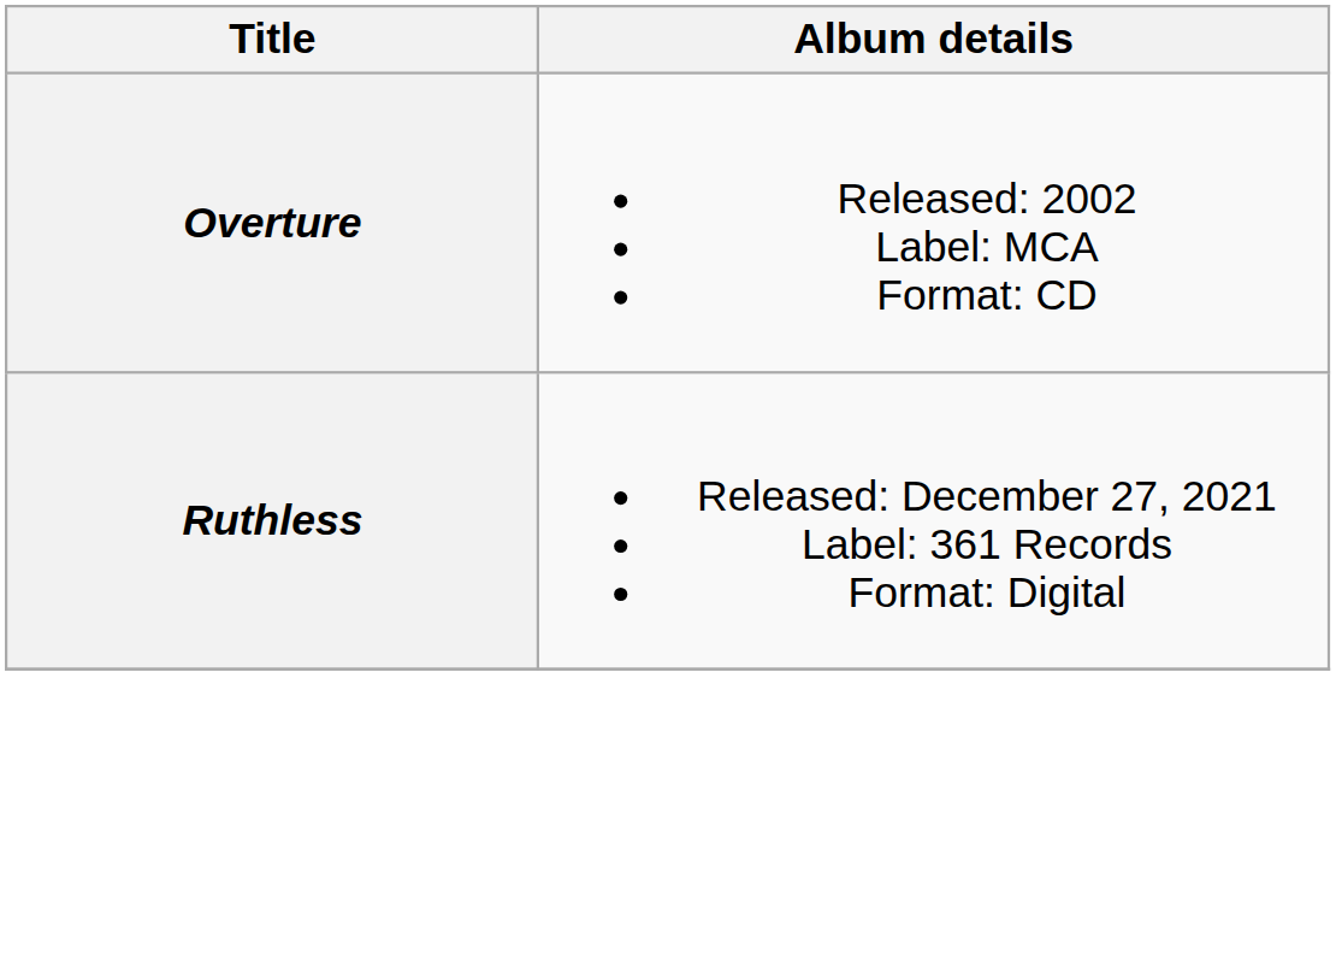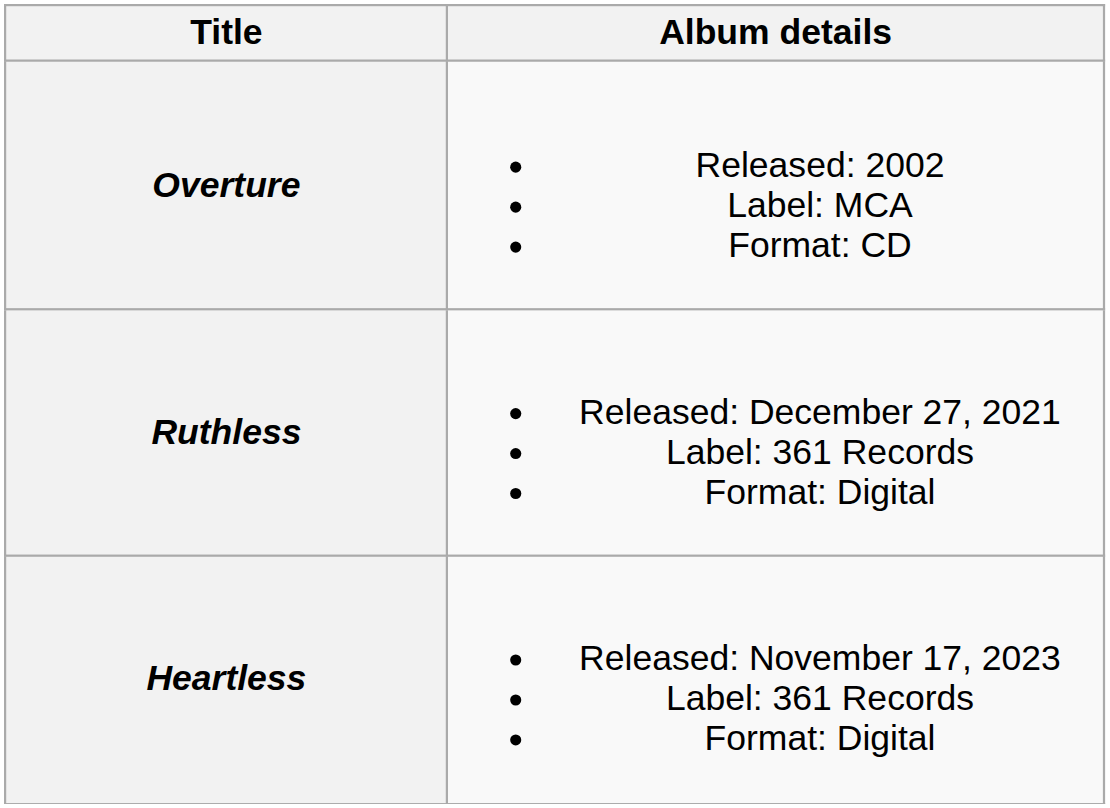+ row: Heartless | Released: November 17, 2023 Label: 361 Records Format: Digital
